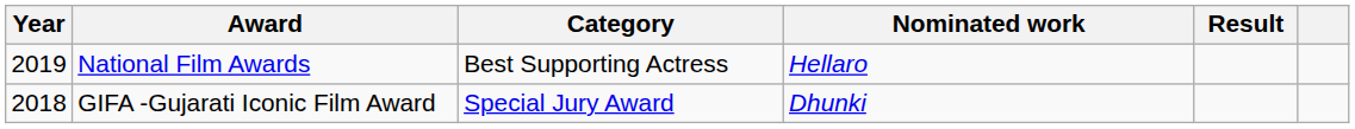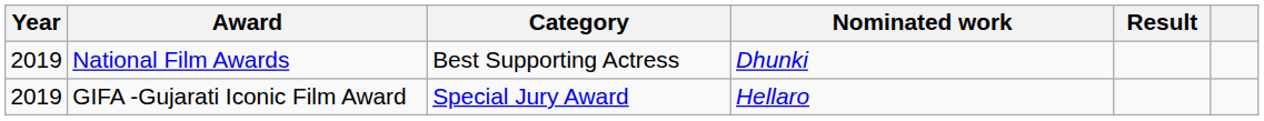National Film Awards | Nominated work: Hellaro -> Dhunki
GIFA -Gujarati Iconic Film Award | Year: 2018 -> 2019
GIFA -Gujarati Iconic Film Award | Nominated work: Dhunki -> Hellaro
